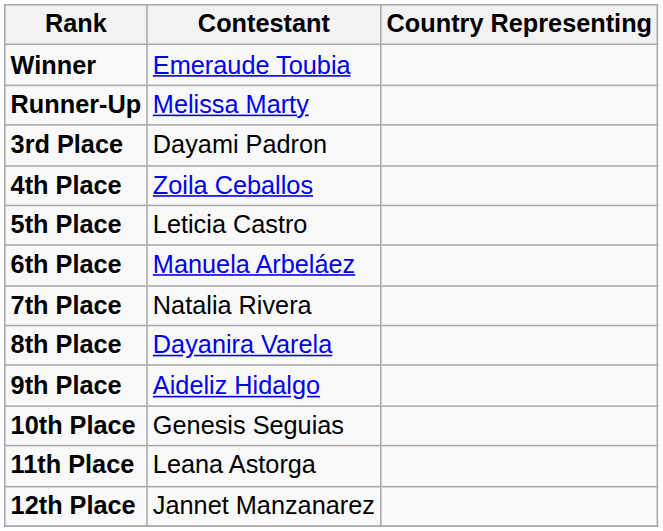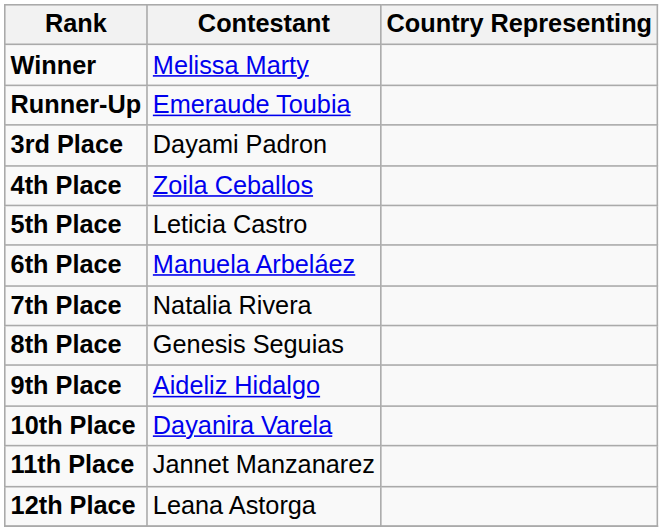Winner | Contestant: Emeraude Toubia -> Melissa Marty
Runner-Up | Contestant: Melissa Marty -> Emeraude Toubia
8th Place | Contestant: Dayanira Varela -> Genesis Seguias
10th Place | Contestant: Genesis Seguias -> Dayanira Varela
11th Place | Contestant: Leana Astorga -> Jannet Manzanarez
12th Place | Contestant: Jannet Manzanarez -> Leana Astorga
